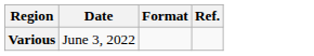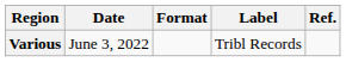+ column: Label | Tribl Records
